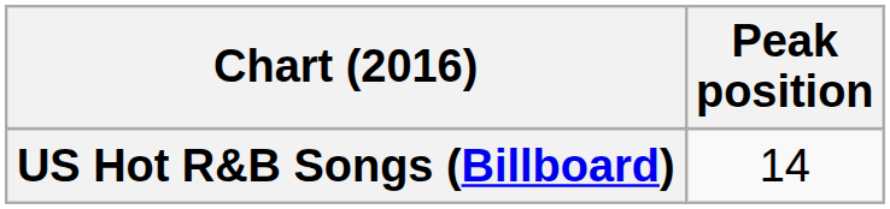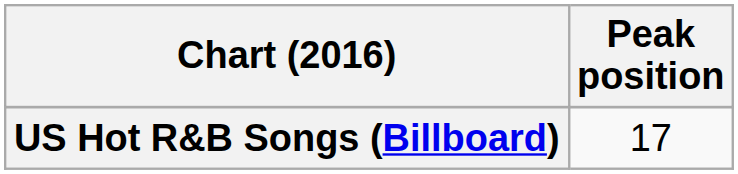US Hot R&B Songs (Billboard) | Peak position: 14 -> 17
